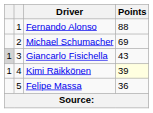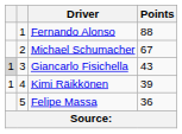Michael Schumacher | Points: 69 -> 67
Kimi Räikkönen | Points: lightyellow background -> no background
